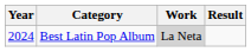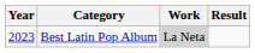Best Latin Pop Album | Year: 2024 -> 2023
